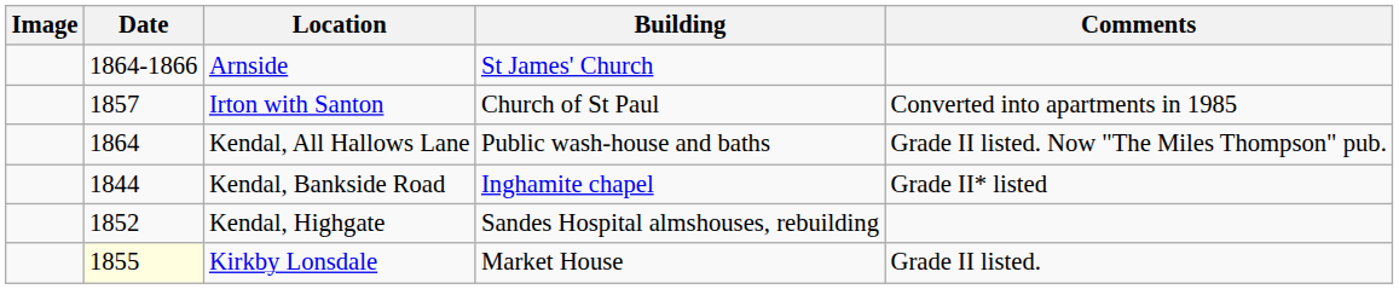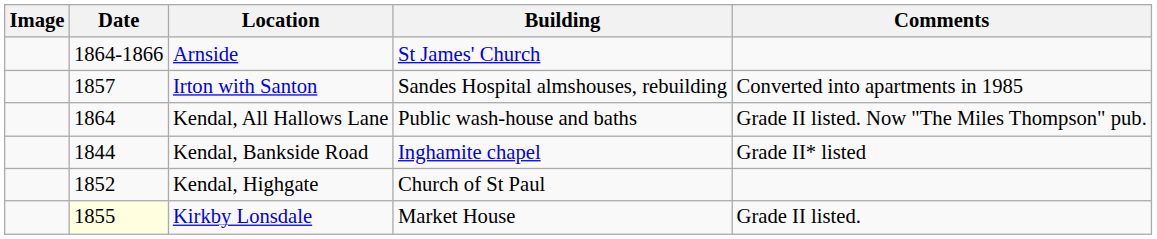Irton with Santon | Building: Church of St Paul -> Sandes Hospital almshouses, rebuilding
Kendal, Highgate | Building: Sandes Hospital almshouses, rebuilding -> Church of St Paul
